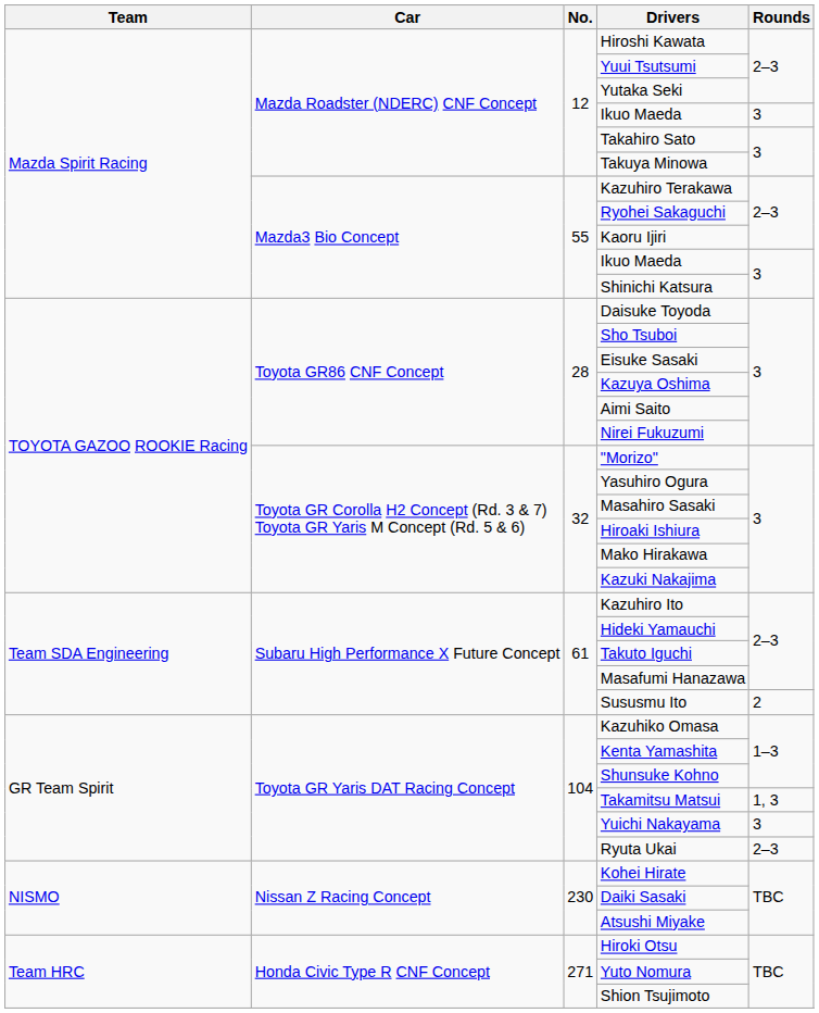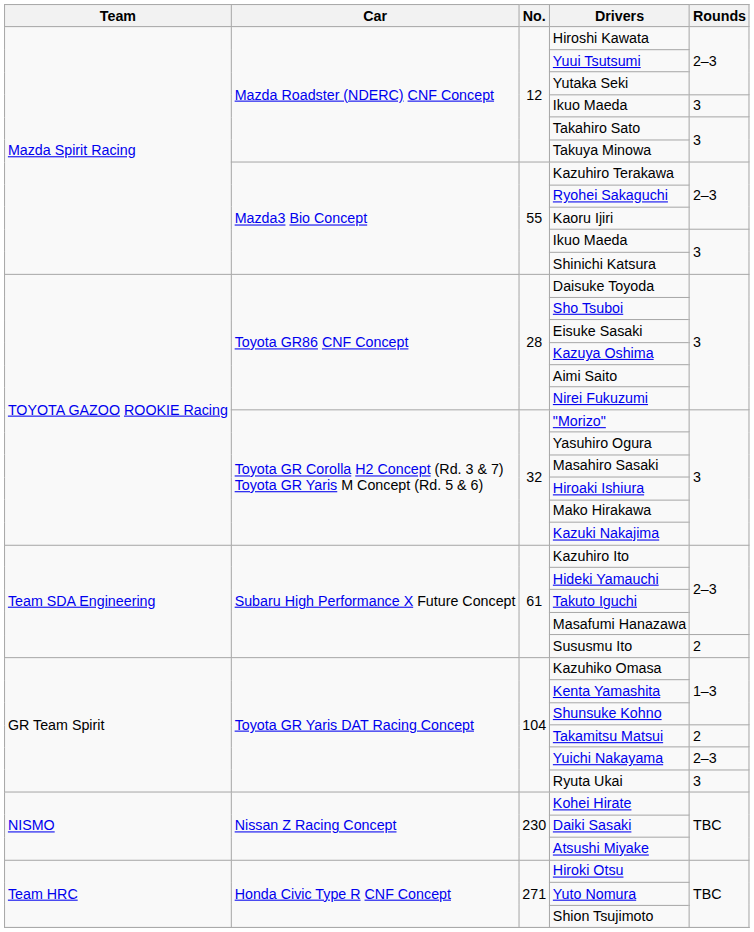Takamitsu Matsui | Rounds: 1, 3 -> 2
Yuichi Nakayama | Rounds: 3 -> 2–3
Ryuta Ukai | Rounds: 2–3 -> 3
